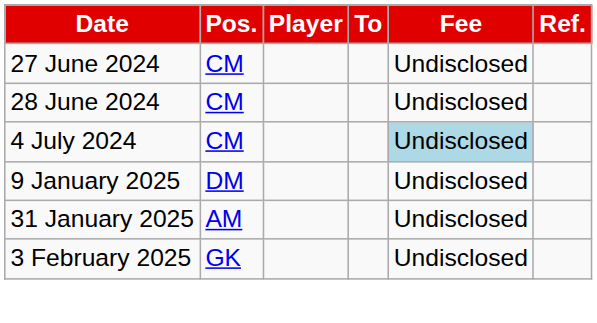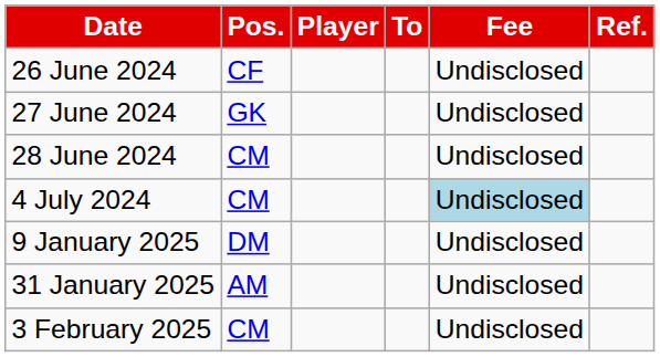+ row: 26 June 2024 | CF | Undisclosed
27 June 2024 | Pos.: CM -> GK
3 February 2025 | Pos.: GK -> CM
